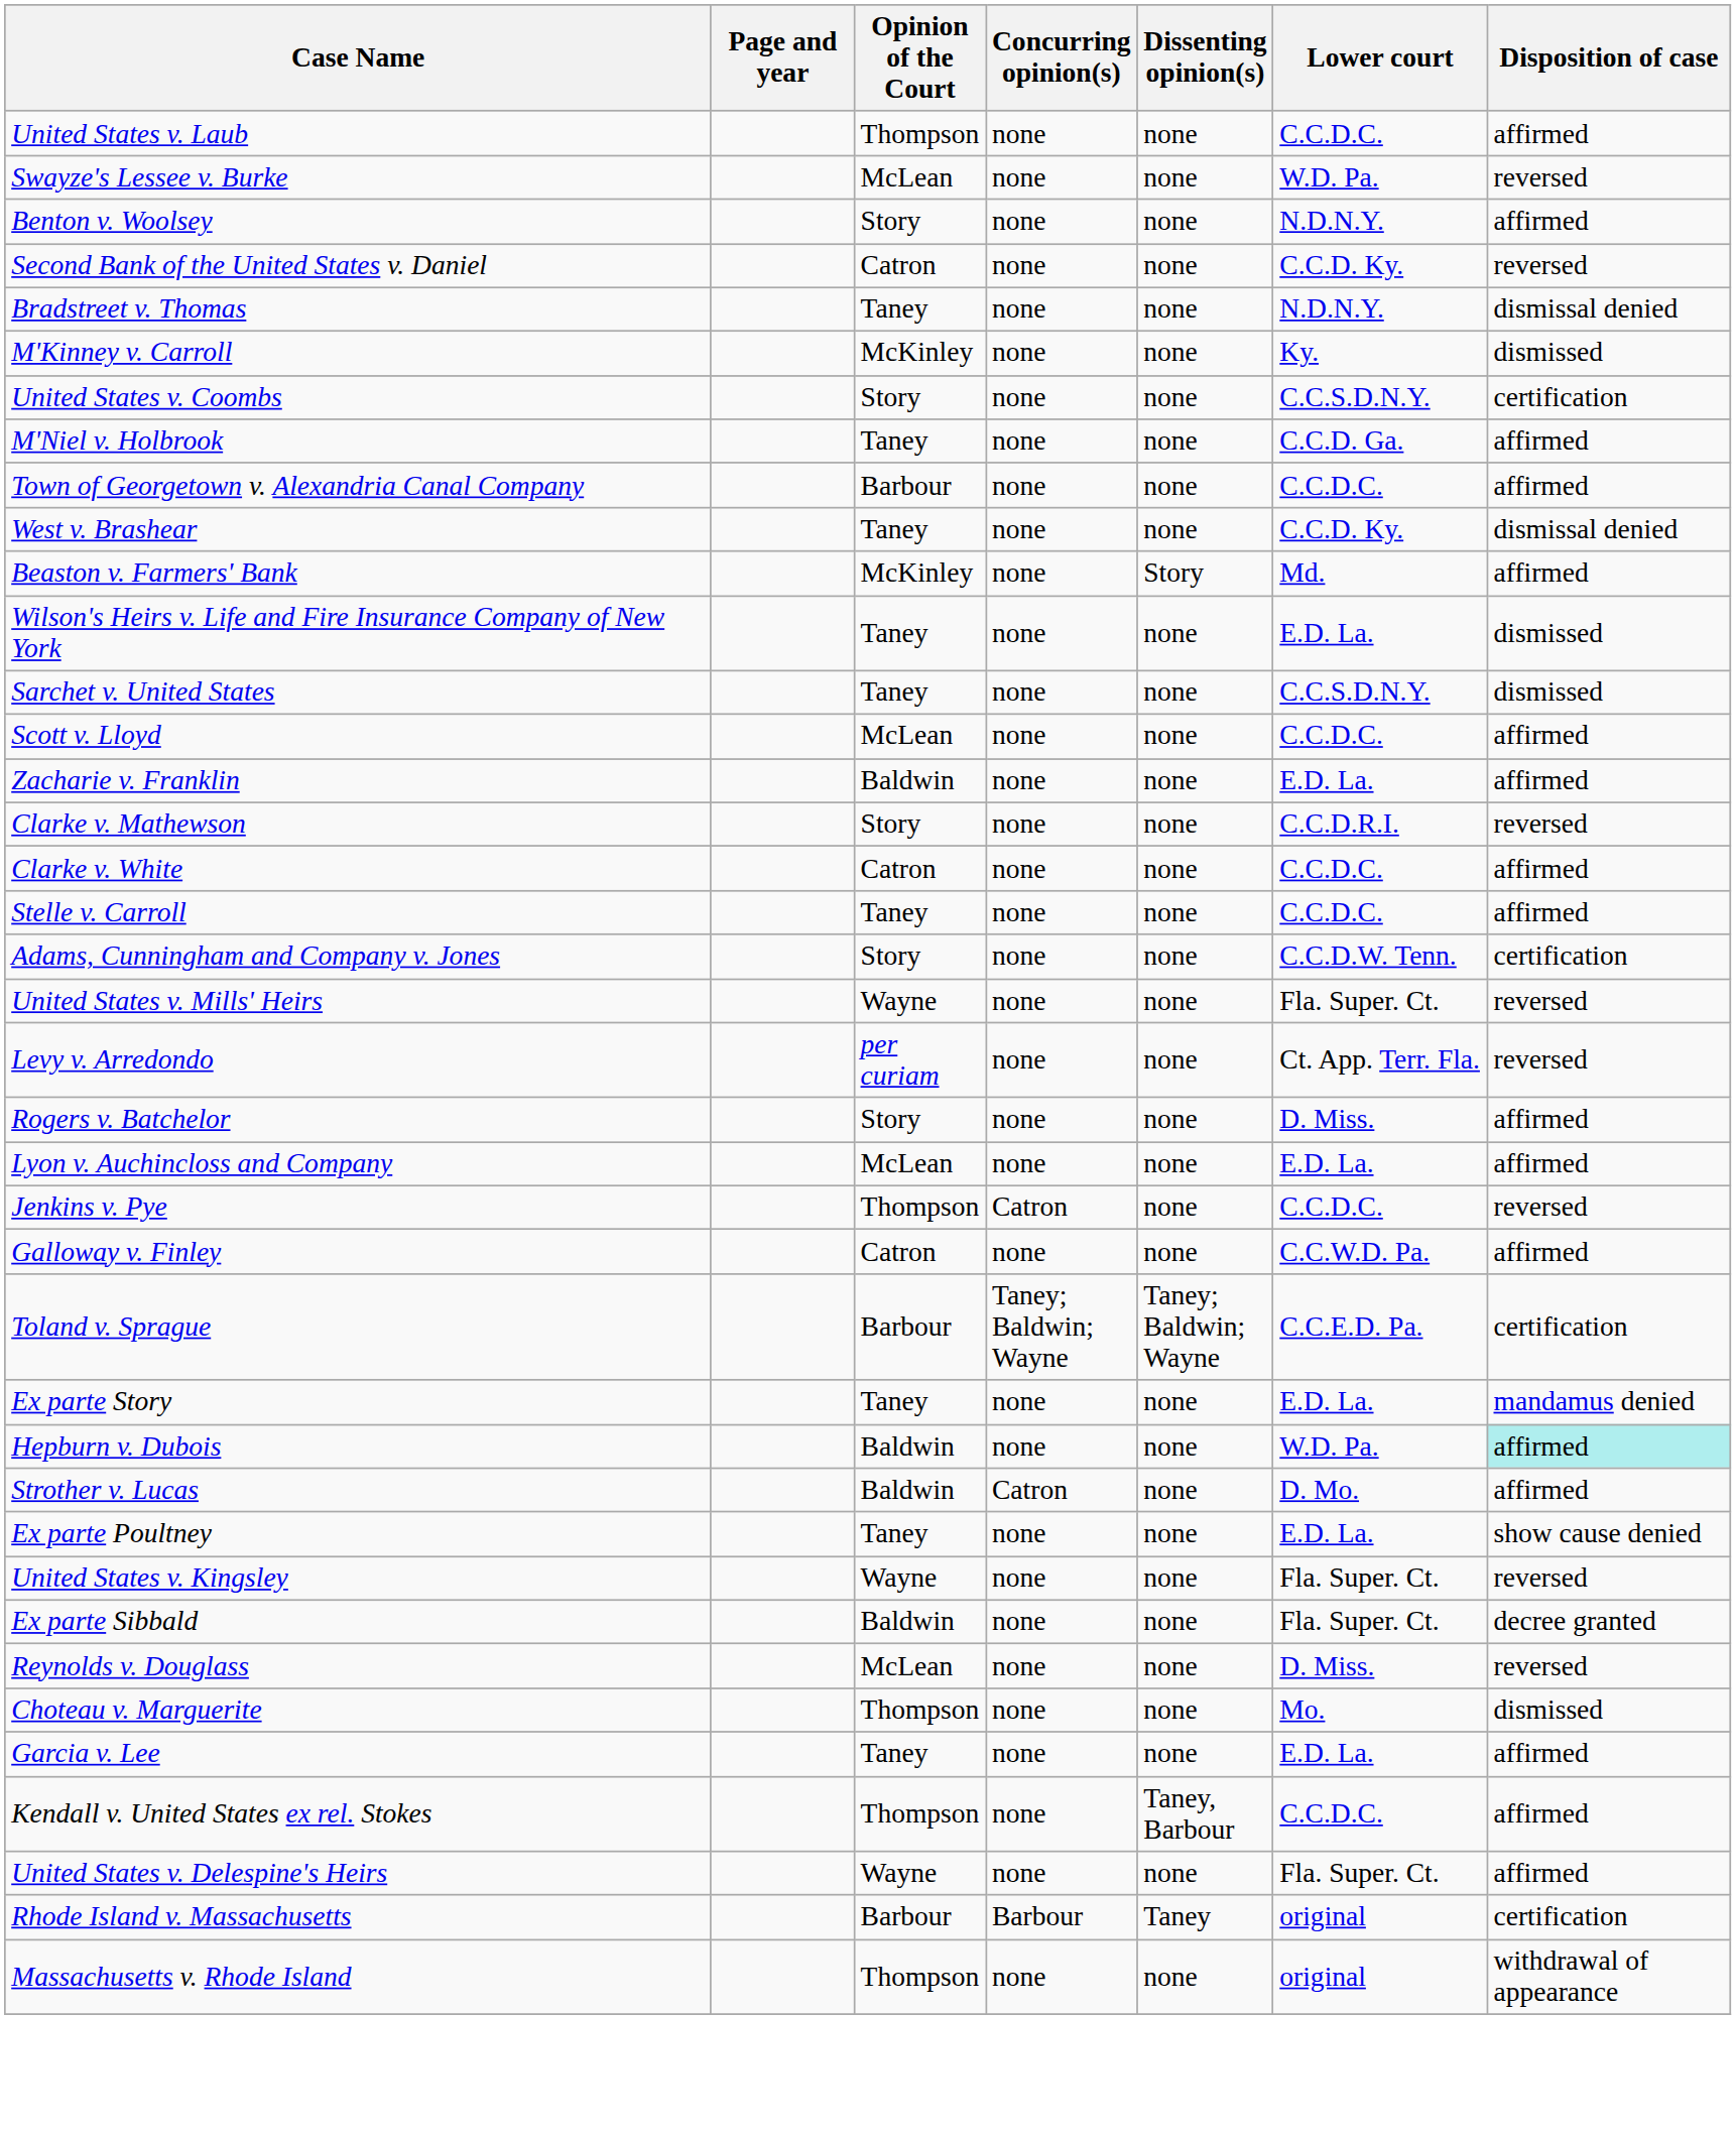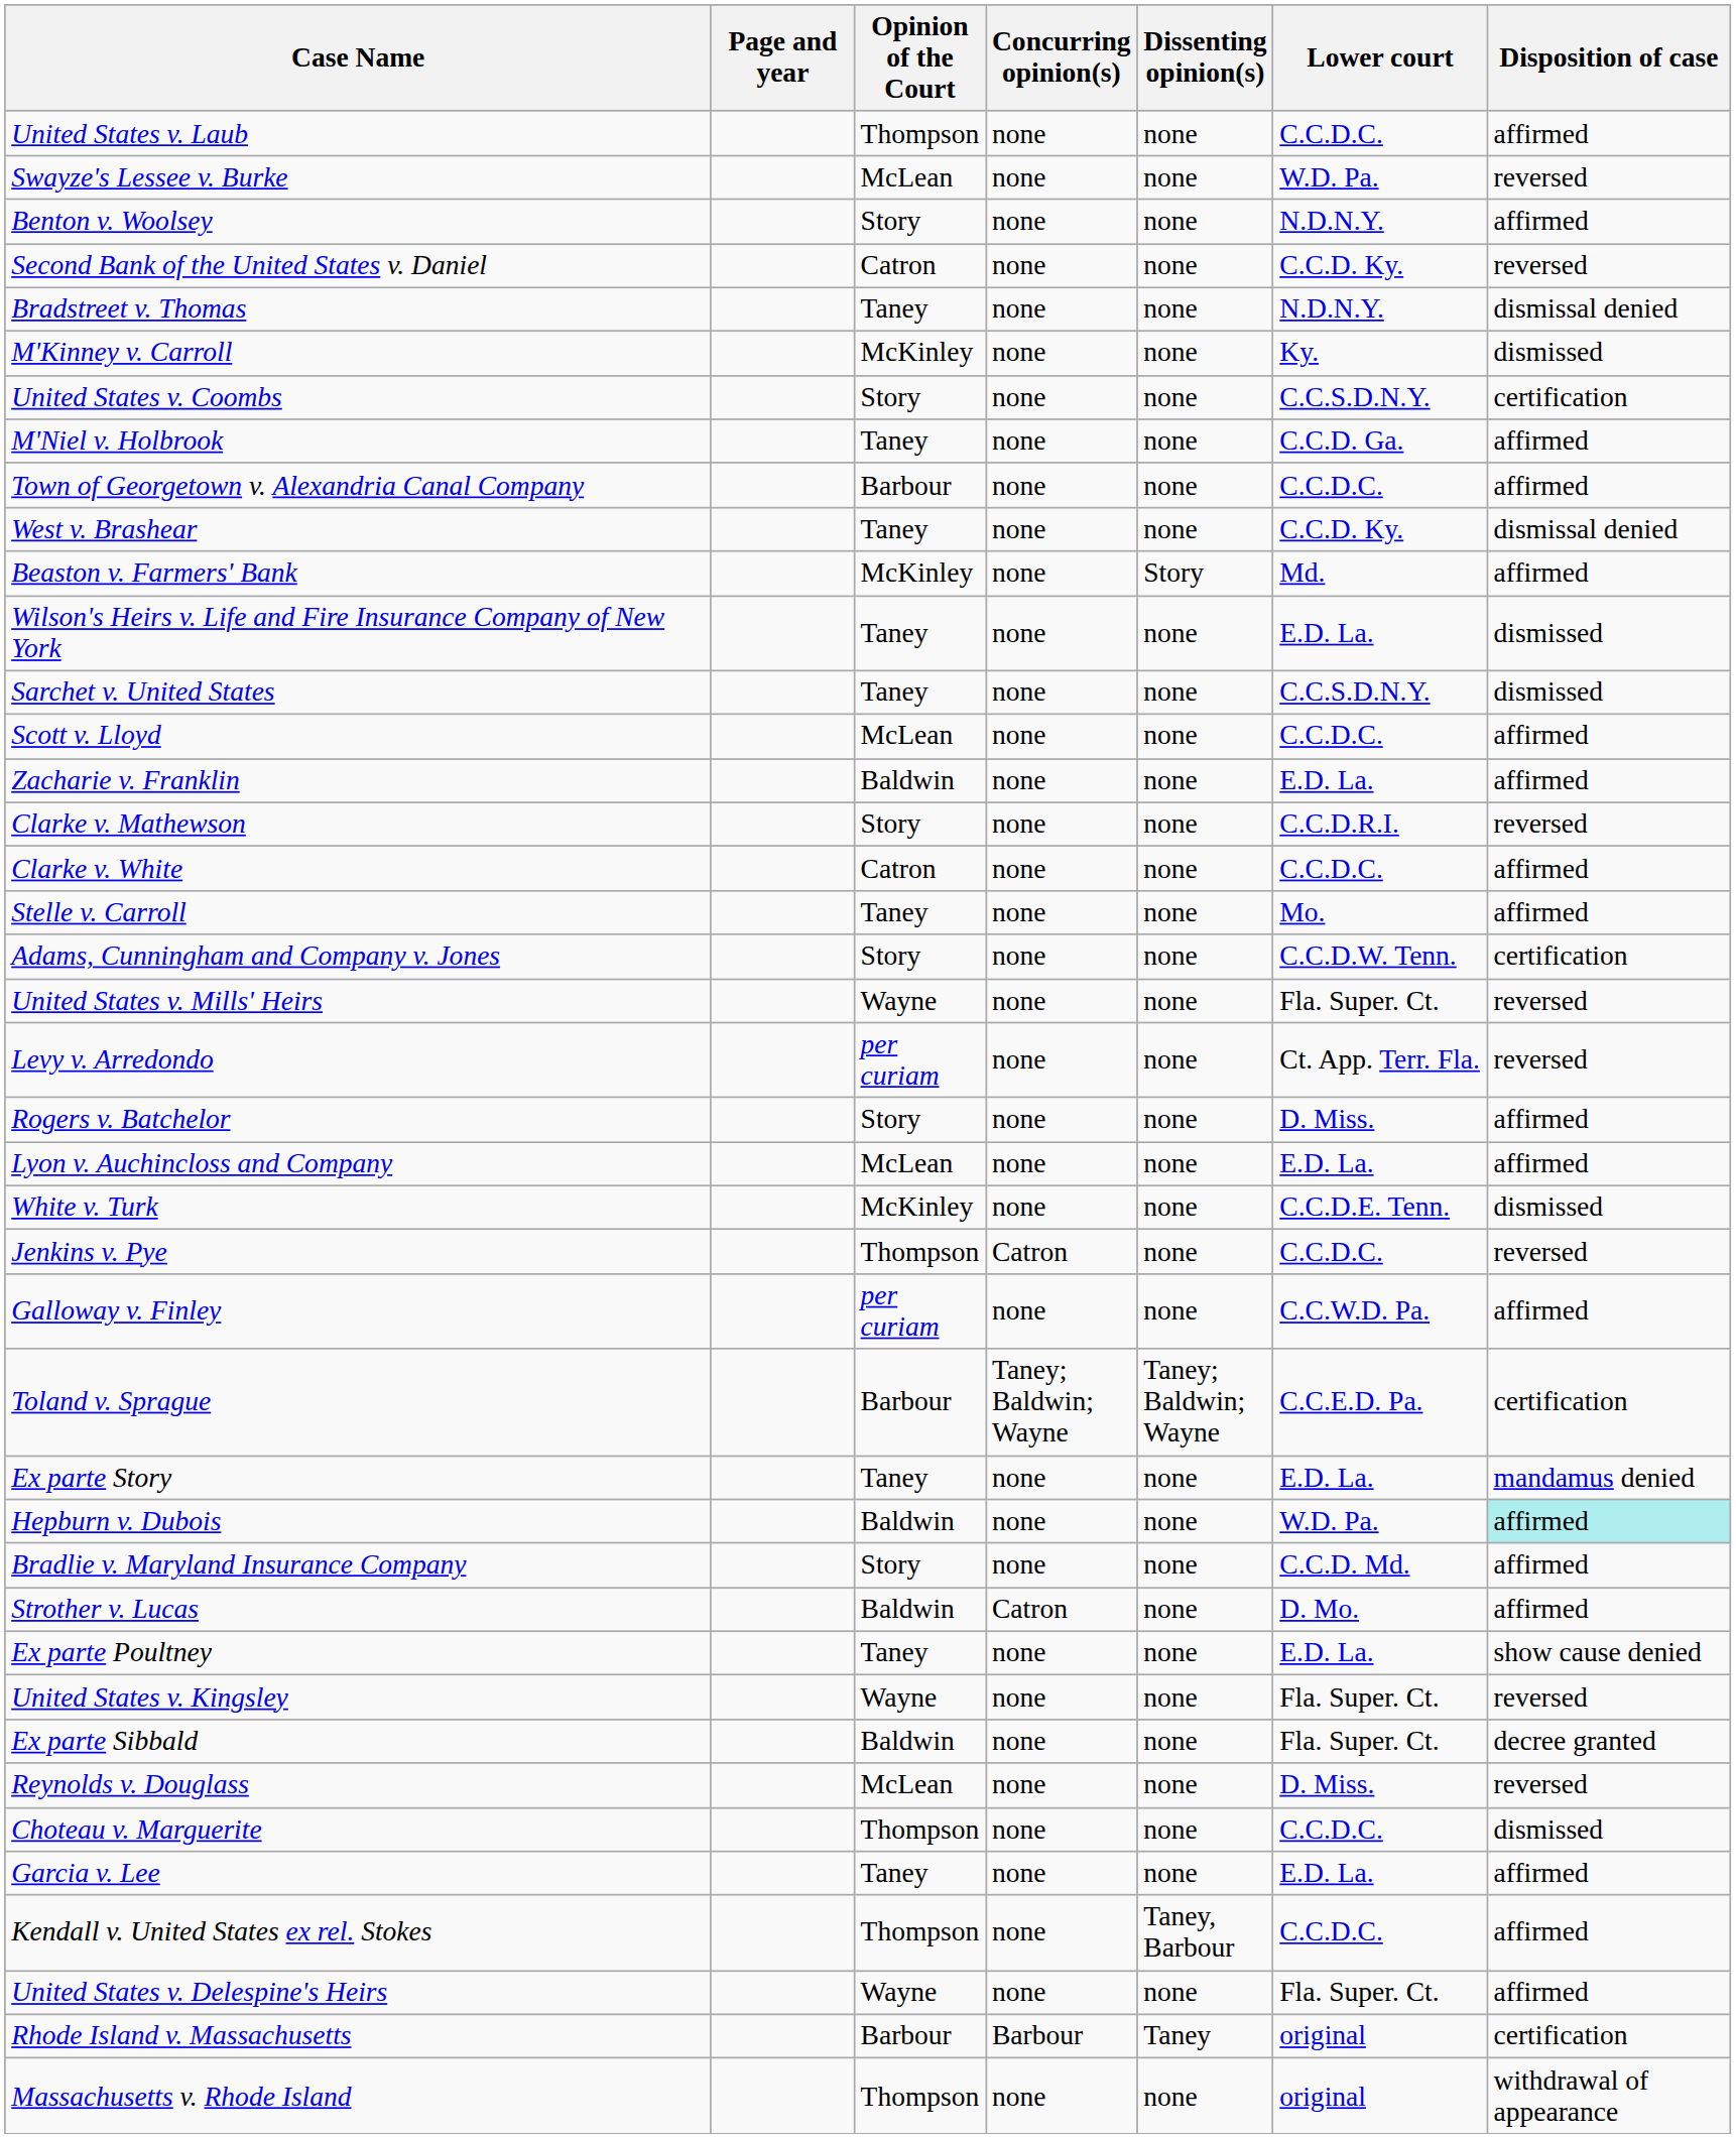Stelle v. Carroll | Lower court: C.C.D.C. -> Mo.
+ row: White v. Turk | McKinley | none | none | C.C.D.E. Tenn. | dismissed
Galloway v. Finley | Opinion of the Court: Catron -> per curiam
+ row: Bradlie v. Maryland Insurance Company | Story | none | none | C.C.D. Md. | affirmed
Choteau v. Marguerite | Lower court: Mo. -> C.C.D.C.
